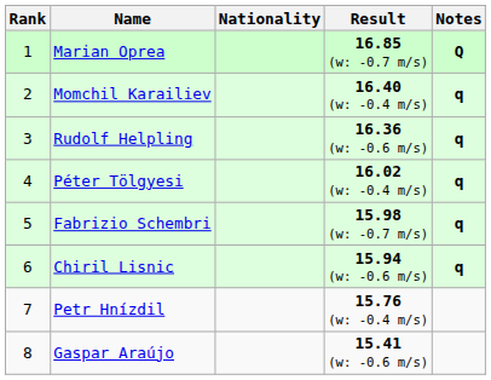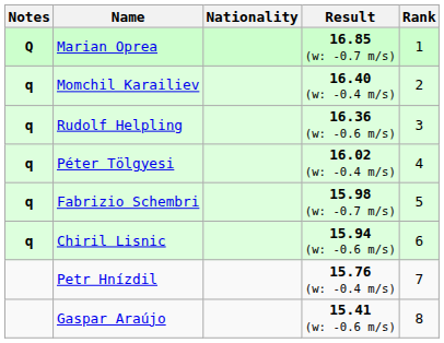columns swapped: Rank <-> Notes
